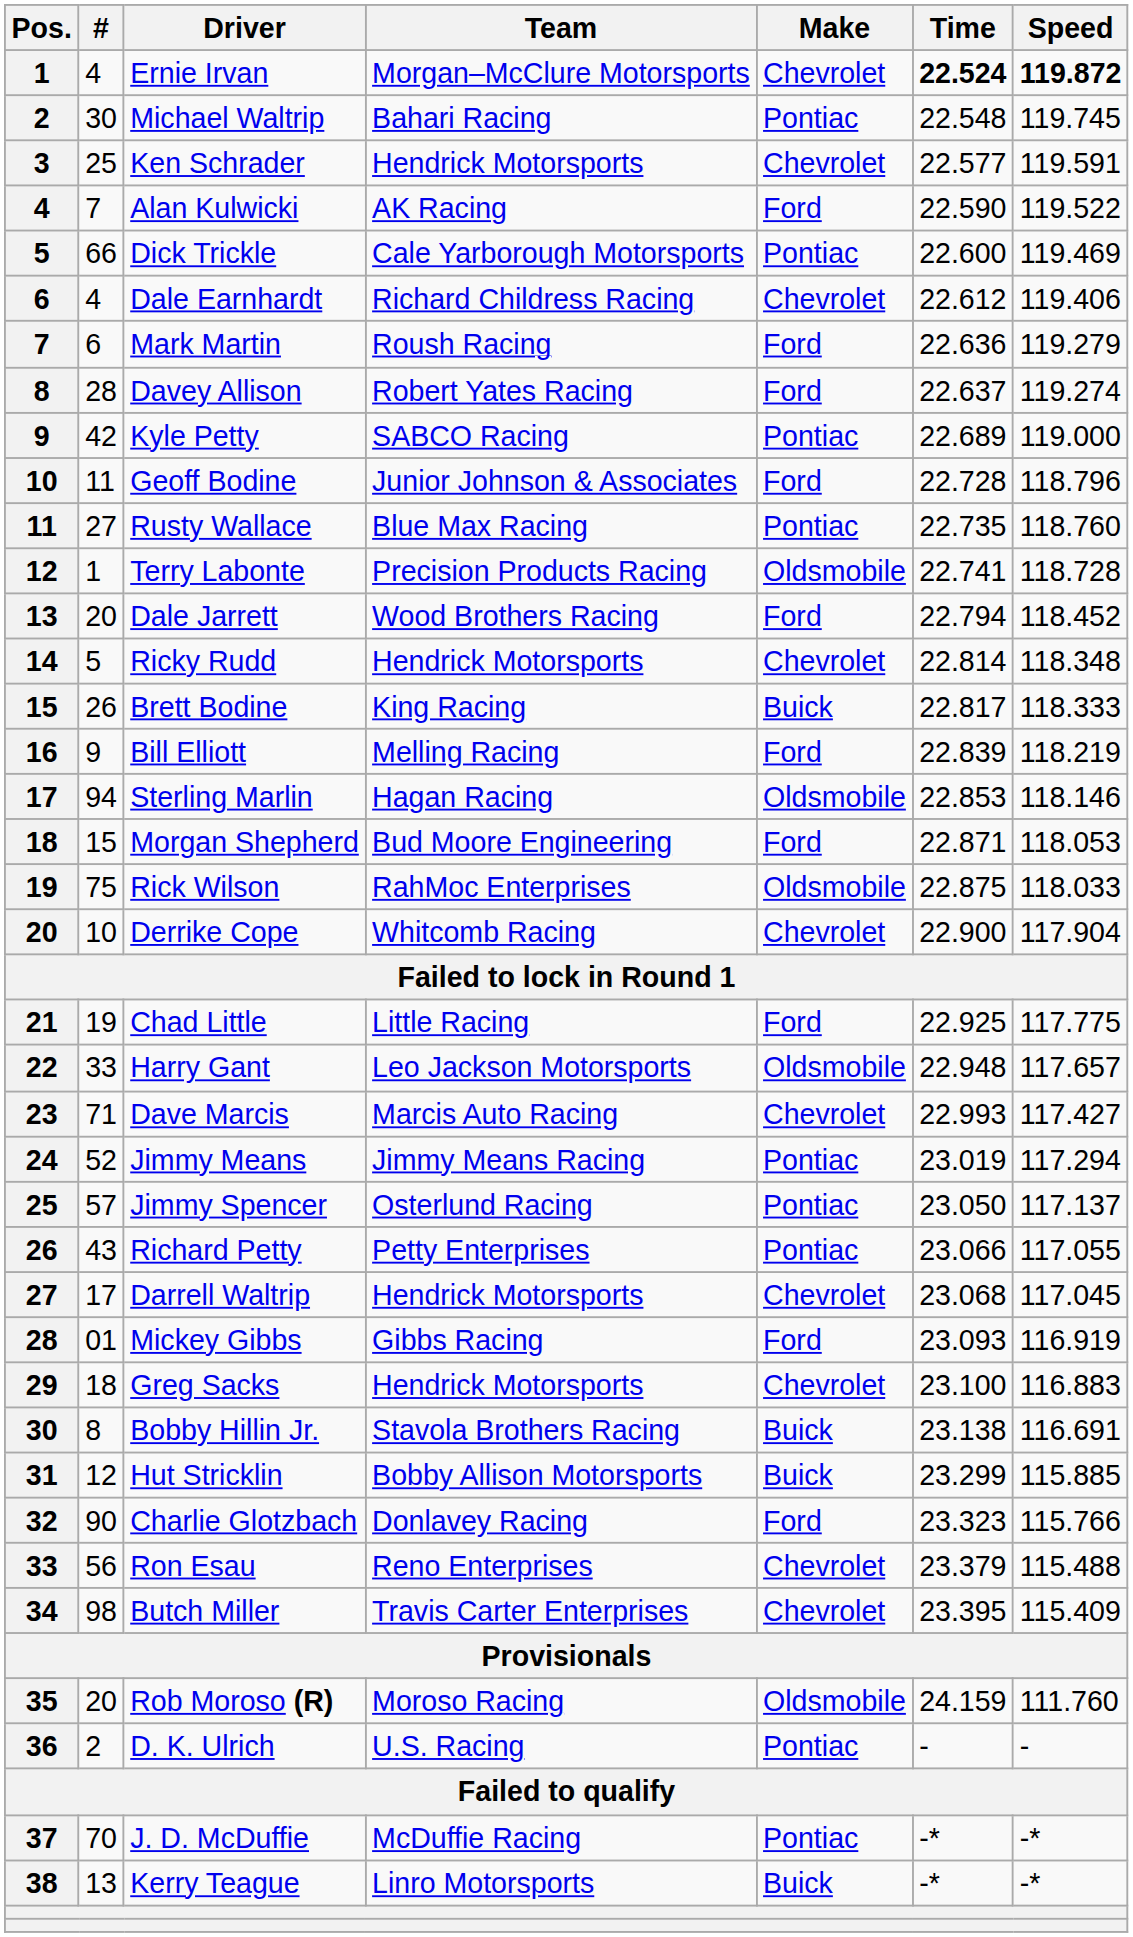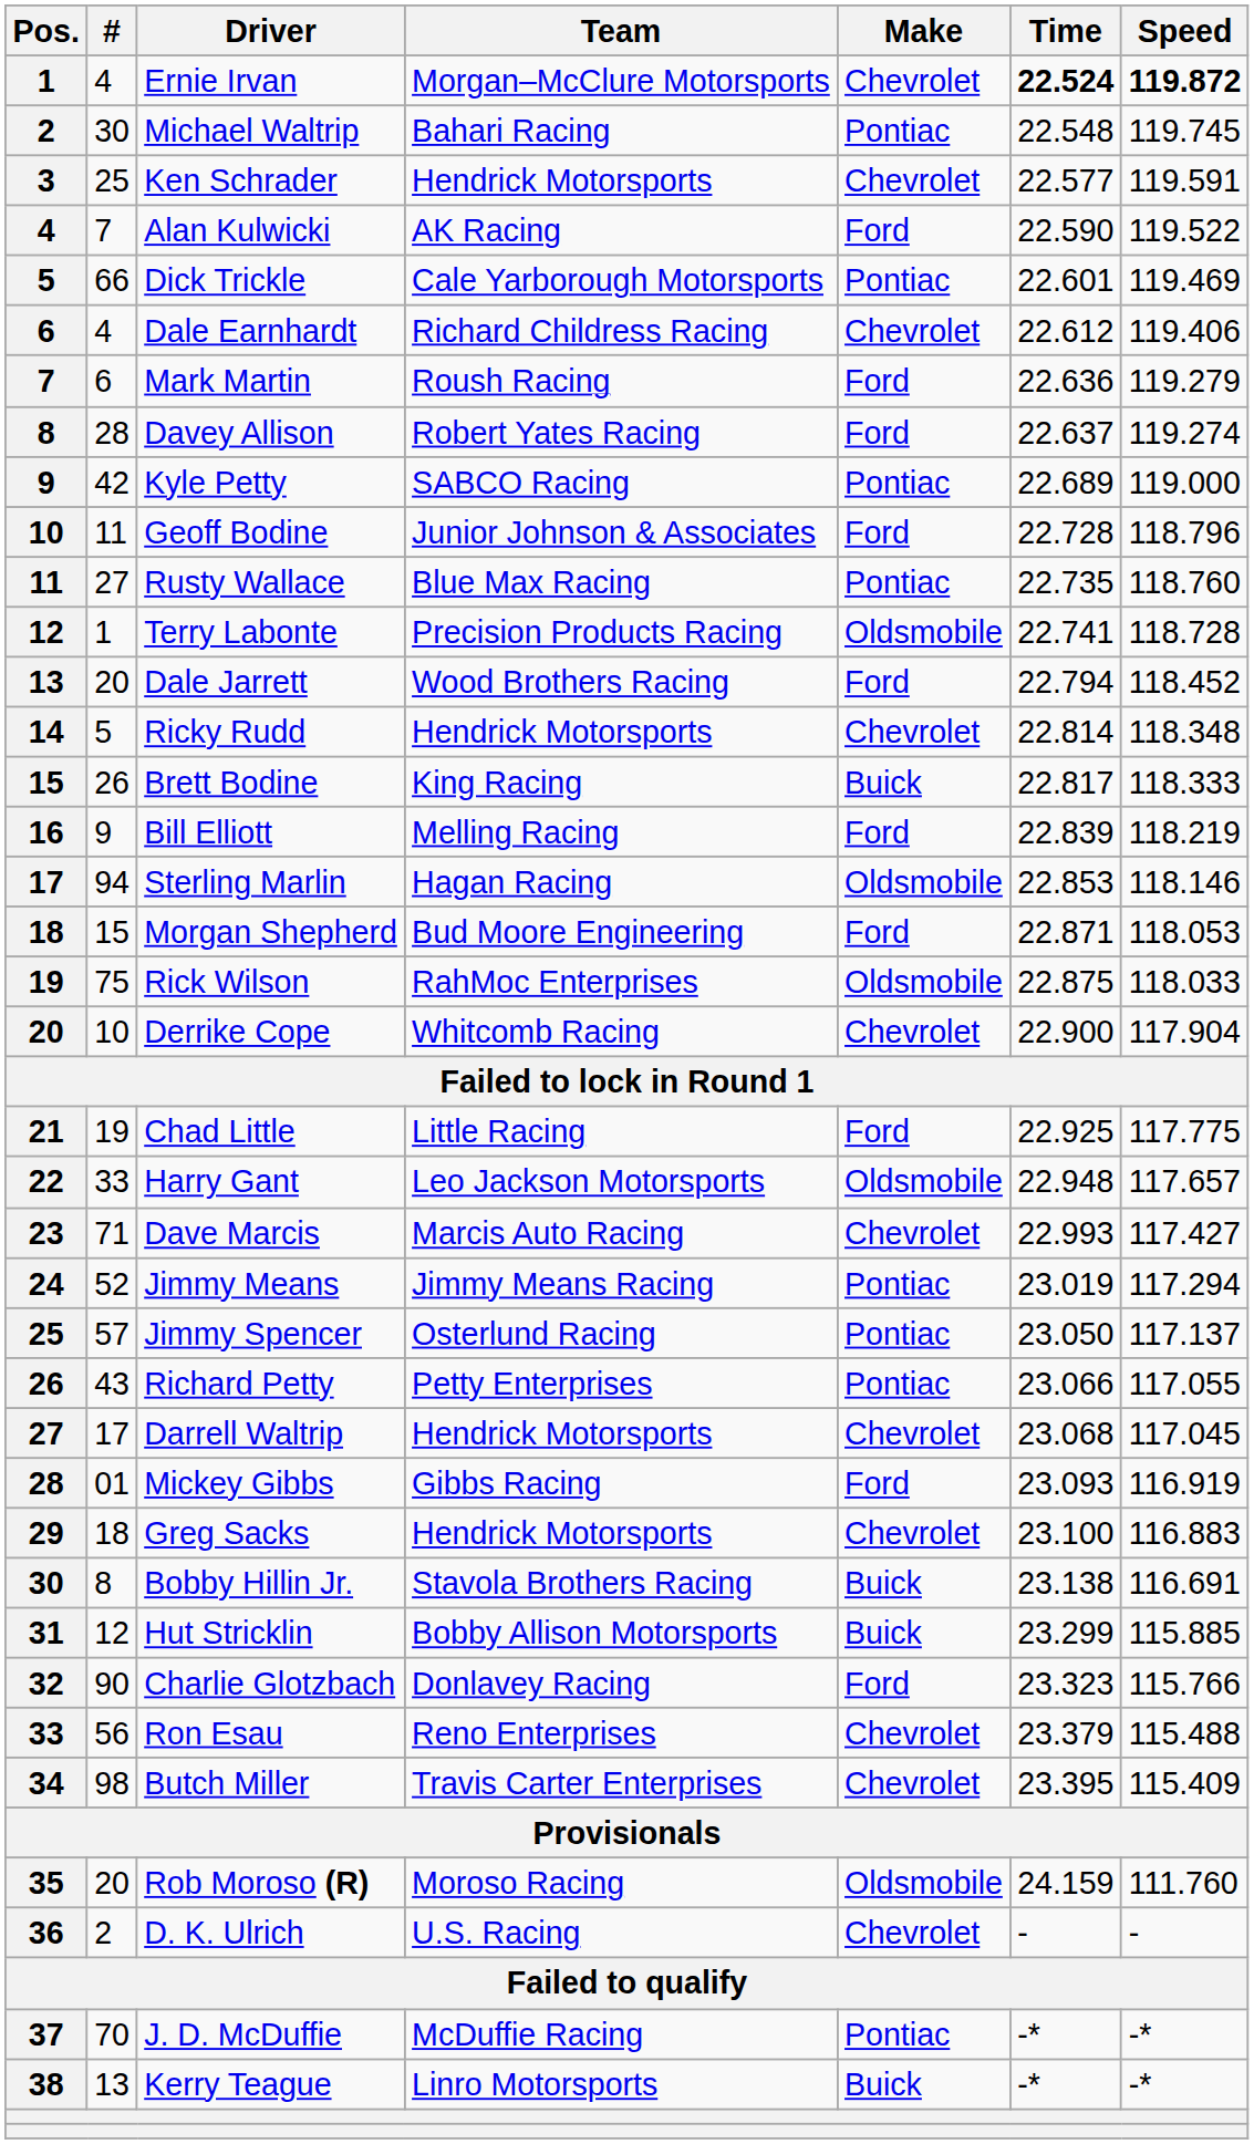Dick Trickle | Time: 22.600 -> 22.601
D. K. Ulrich | Make: Pontiac -> Chevrolet
